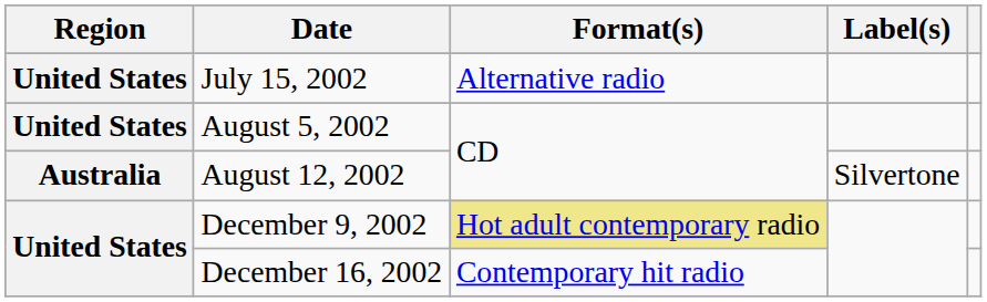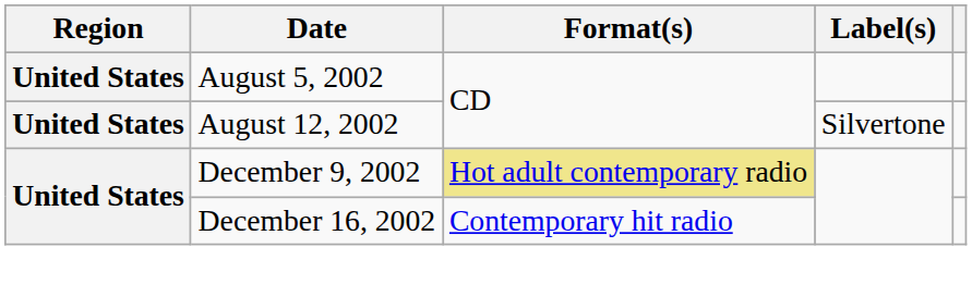- row: United States | July 15, 2002 | Alternative radio
August 12, 2002 | Region: Australia -> United States
